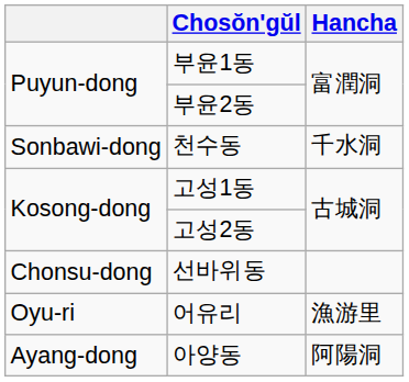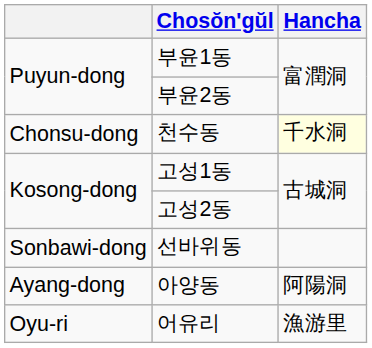천수동 | column 1: Sonbawi-dong -> Chonsu-dong
천수동 | Hancha: no background -> lightyellow background
선바위동 | column 1: Chonsu-dong -> Sonbawi-dong
rows swapped: 아양동 <-> 어유리
